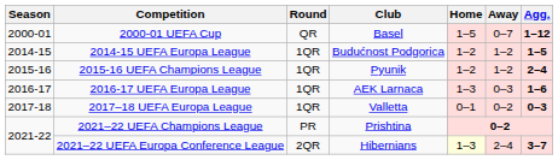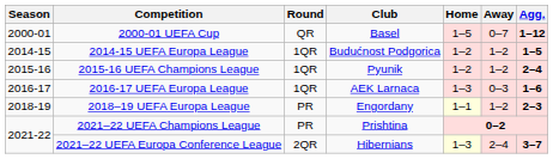- row: 2017-18 | 2017–18 UEFA Europa League | 1QR | Valletta | 0–1 | 0–2 | 0–3
+ row: 2018-19 | 2018–19 UEFA Europa League | PR | Engordany | 1–1 | 1–2 | 2–3
